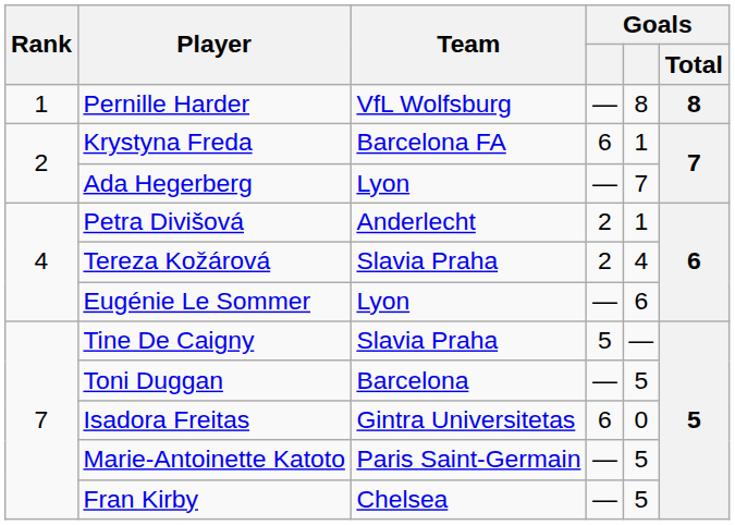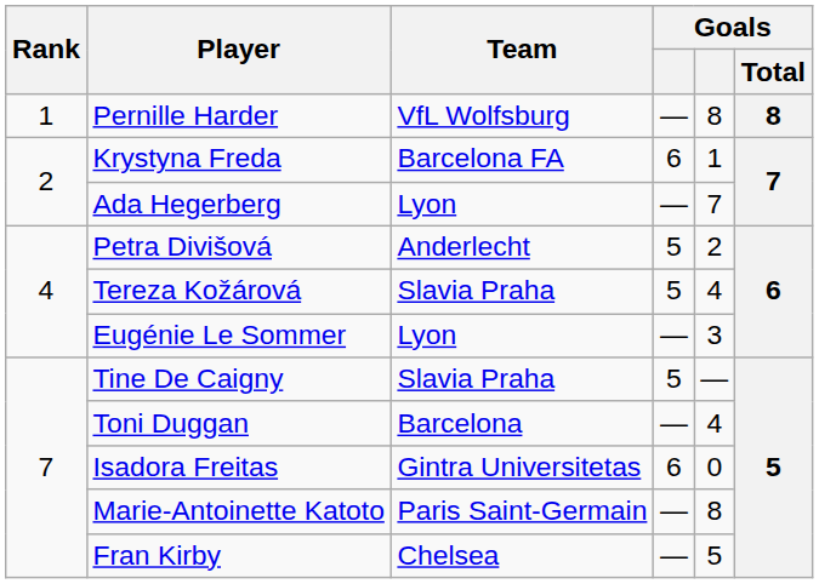Petra Divišová | column 4: 2 -> 5
Petra Divišová | column 5: 1 -> 2
Tereza Kožárová | column 4: 2 -> 5
Eugénie Le Sommer | column 5: 6 -> 3
Toni Duggan | column 5: 5 -> 4
Marie-Antoinette Katoto | column 5: 5 -> 8
